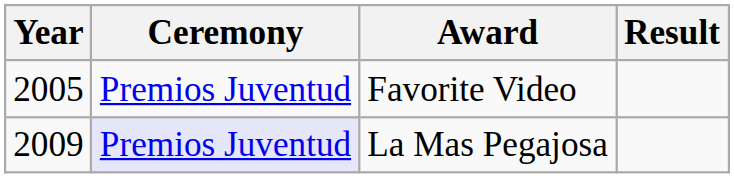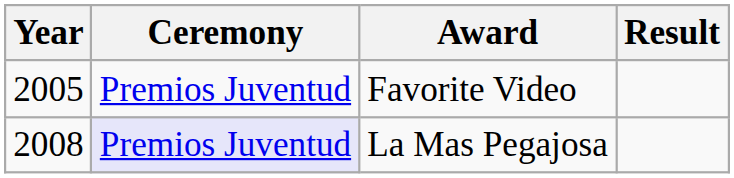La Mas Pegajosa | Year: 2009 -> 2008
